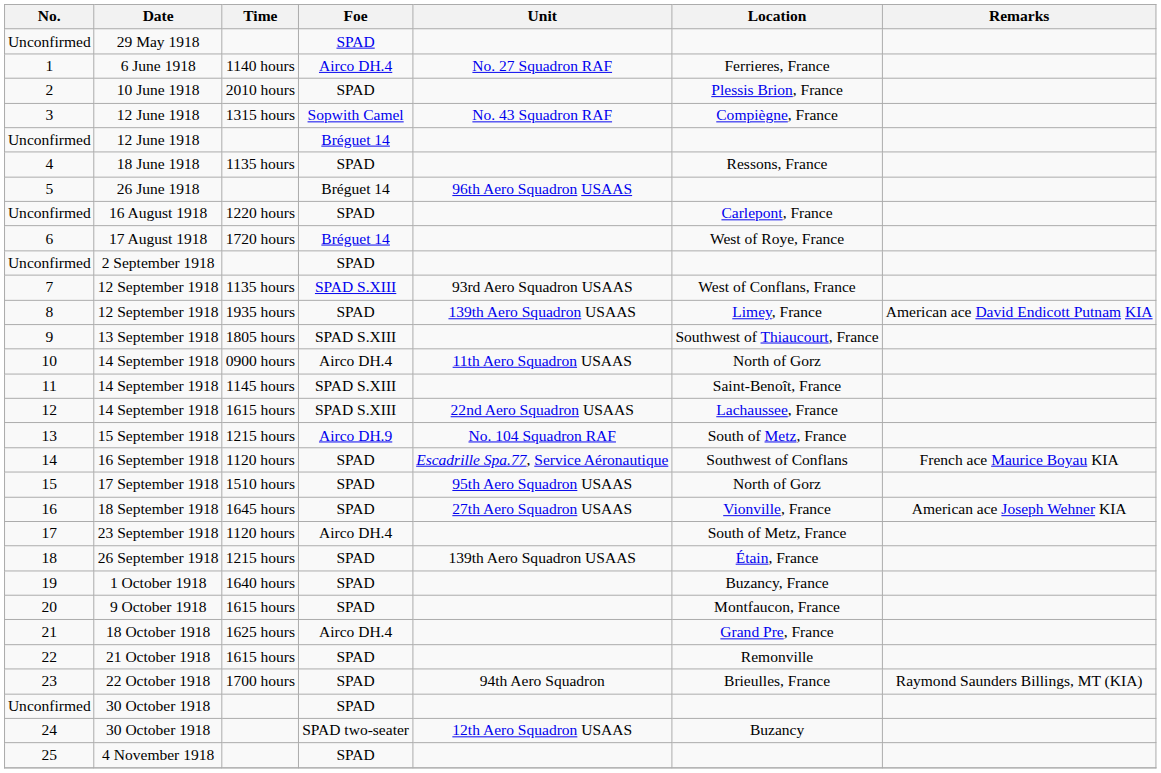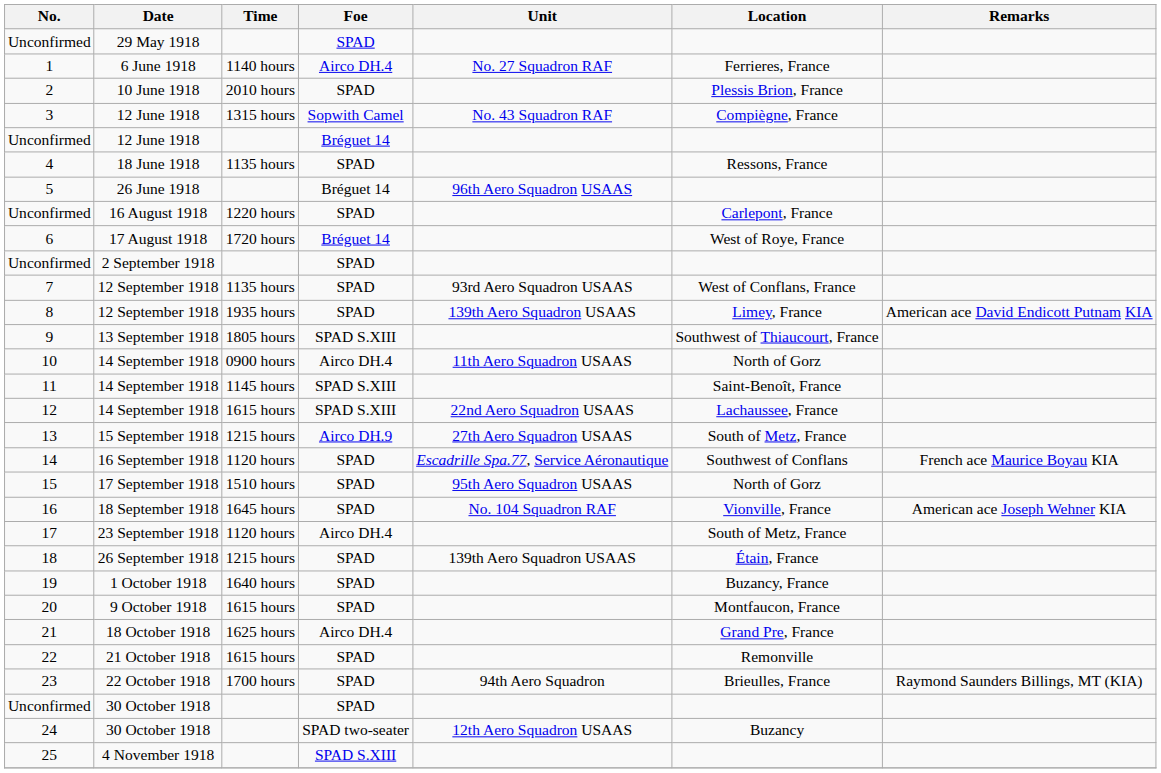7 | Foe: SPAD S.XIII -> SPAD
13 | Unit: No. 104 Squadron RAF -> 27th Aero Squadron USAAS
16 | Unit: 27th Aero Squadron USAAS -> No. 104 Squadron RAF
25 | Foe: SPAD -> SPAD S.XIII
